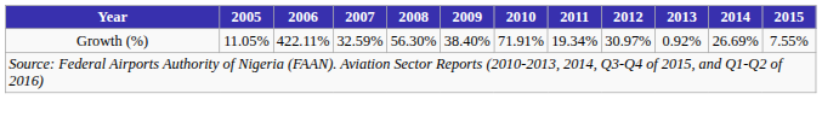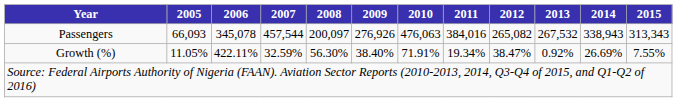+ row: Passengers | 66,093 | 345,078 | 457,544 | 200,097 | 276,926 | 476,063 | 384,016 | 265,082 | 267,532 | 338,943 | 313,343
Growth (%) | 2012: 30.97% -> 38.47%
